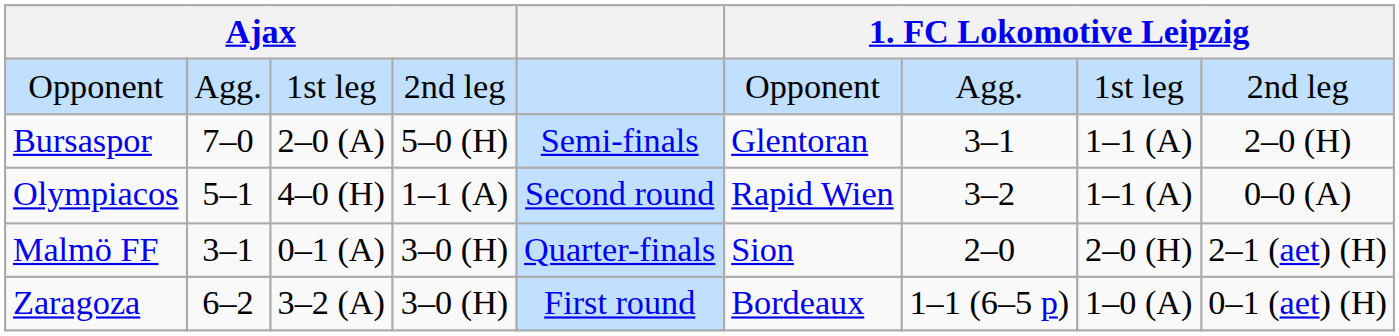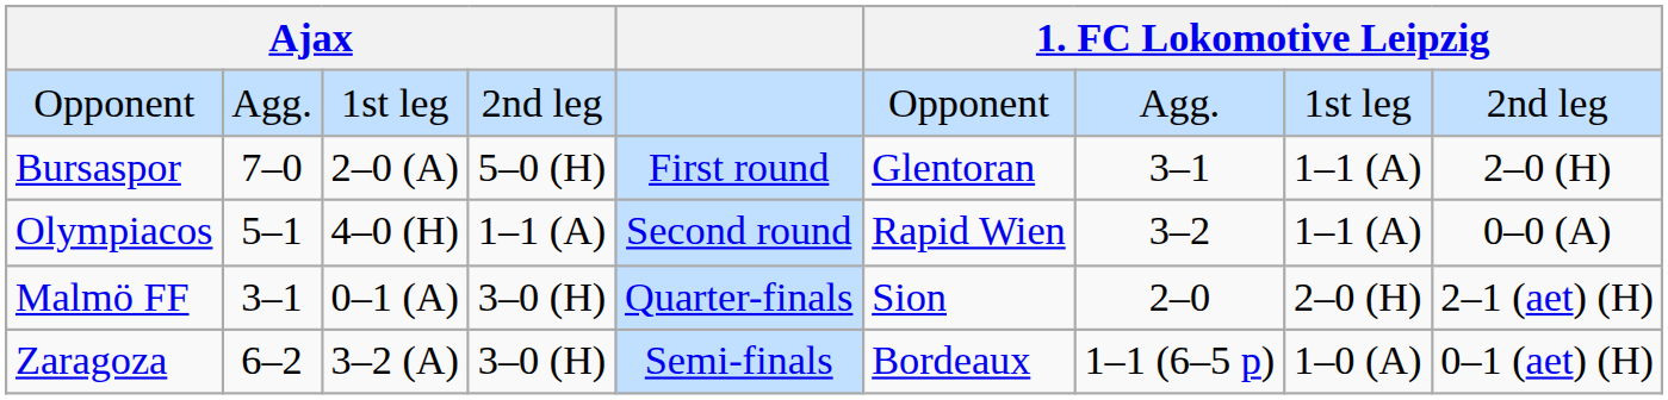Bursaspor | column 5: Semi-finals -> First round
Zaragoza | column 5: First round -> Semi-finals
